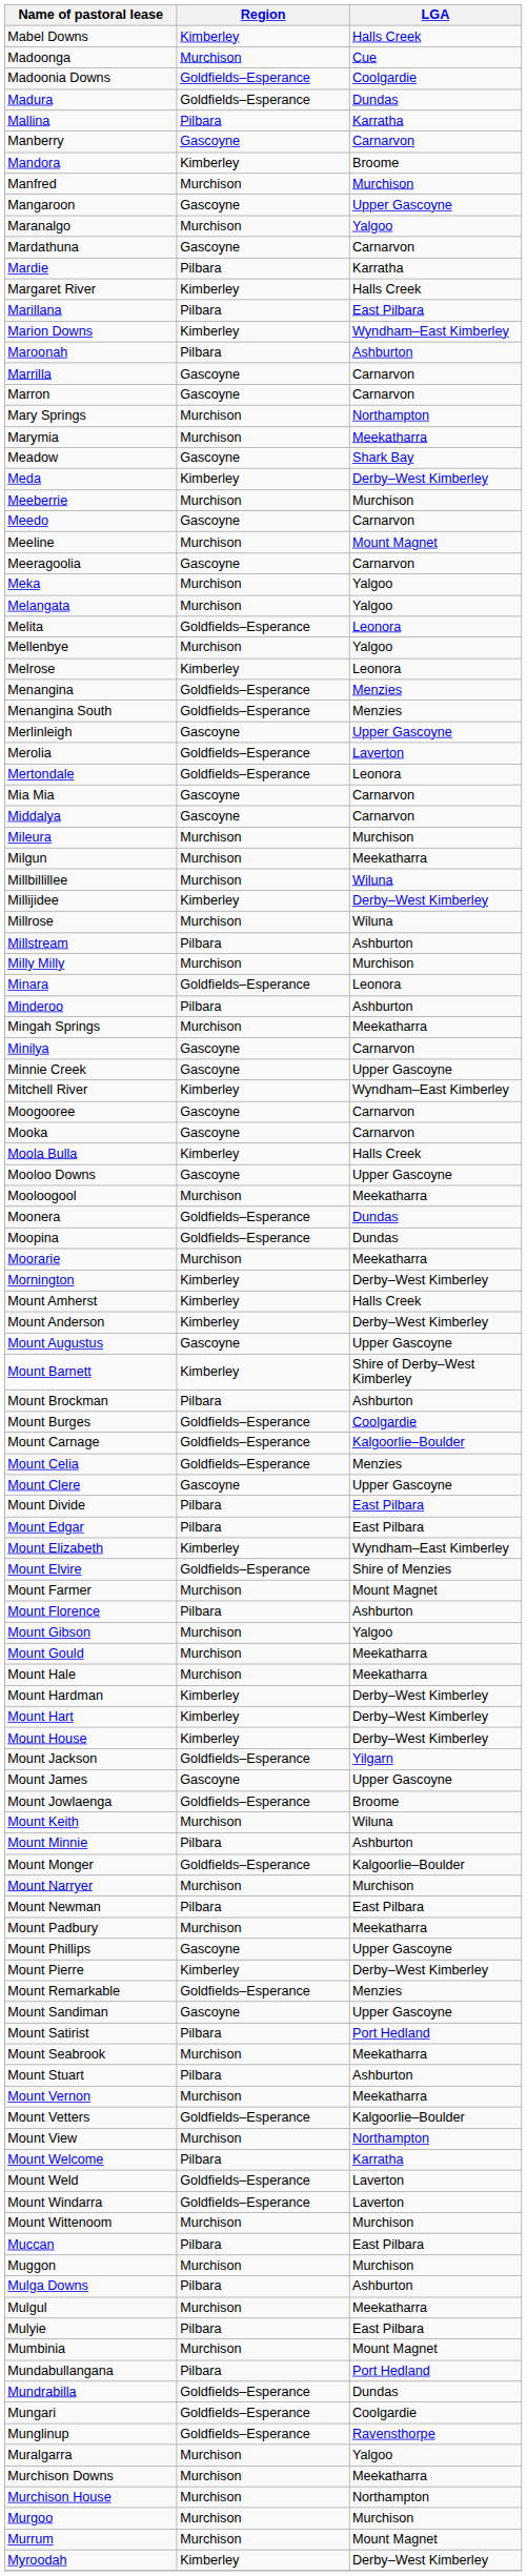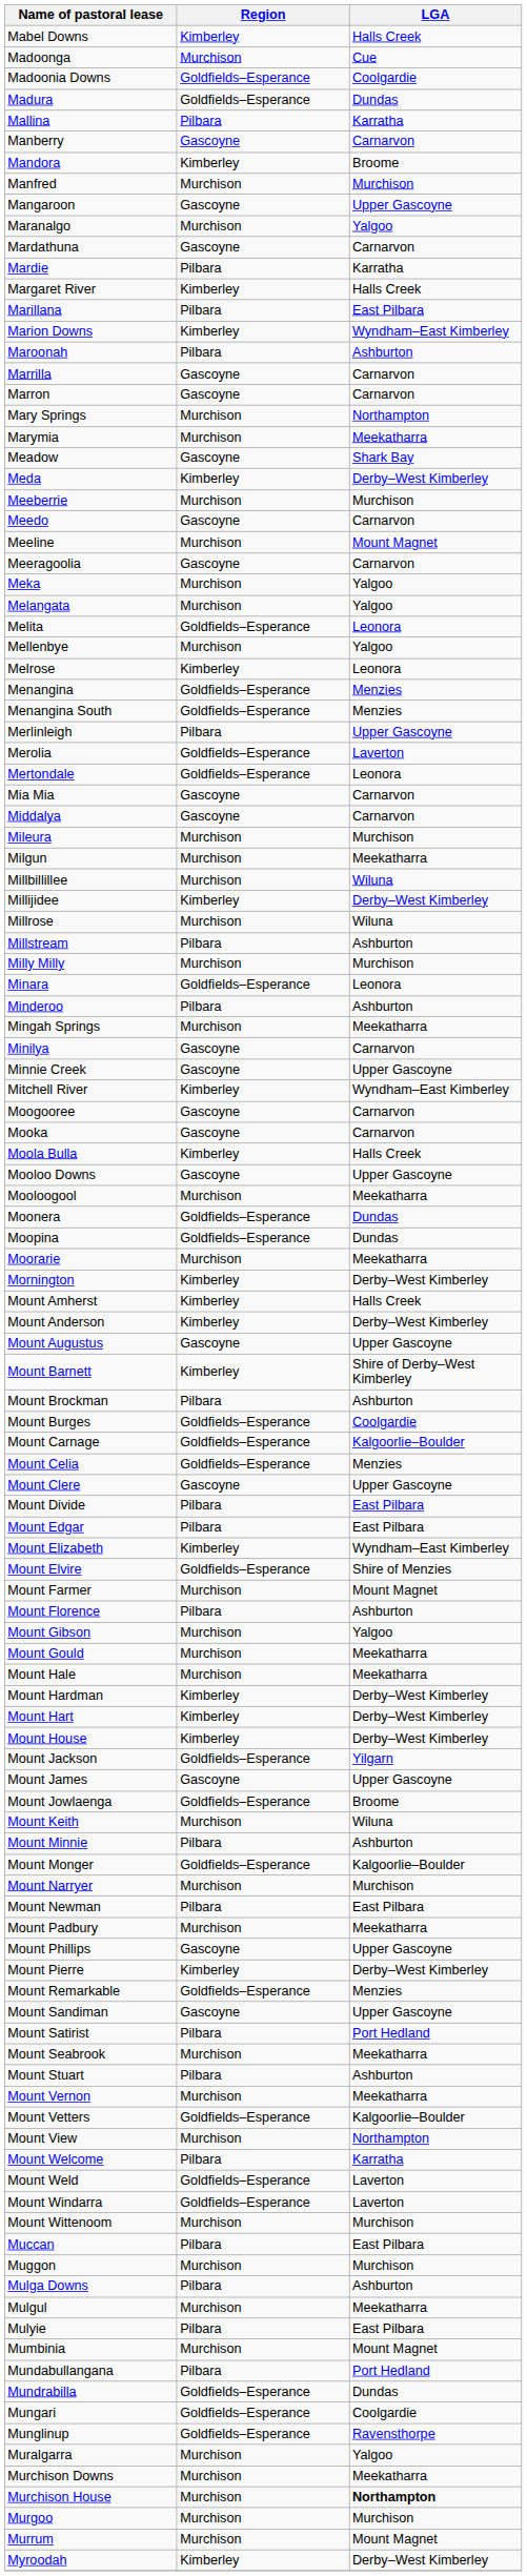Merlinleigh | Region: Gascoyne -> Pilbara
Murchison House | LGA: normal -> bold
